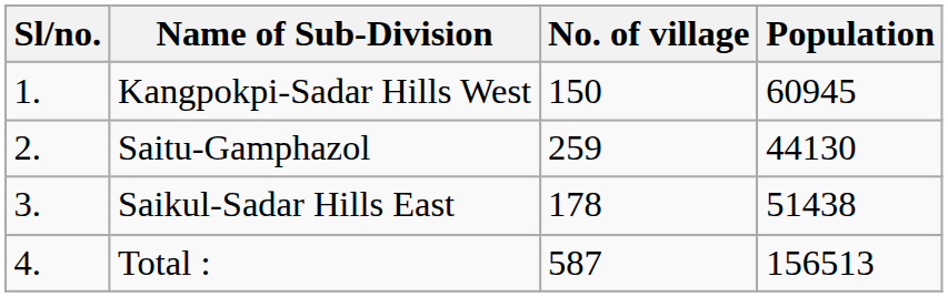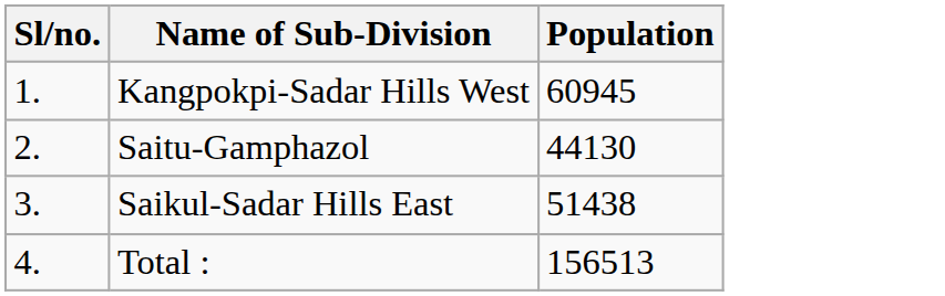- column: No. of village | 150 | 259 | 178 | 587
